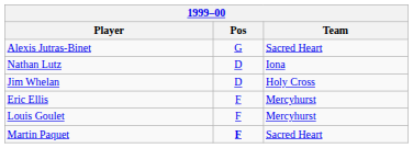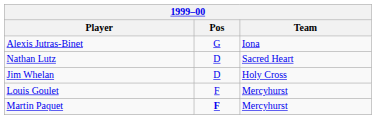Alexis Jutras-Binet | Team: Sacred Heart -> Iona
Nathan Lutz | Team: Iona -> Sacred Heart
- row: Eric Ellis | F | Mercyhurst
Martin Paquet | Team: Sacred Heart -> Mercyhurst
